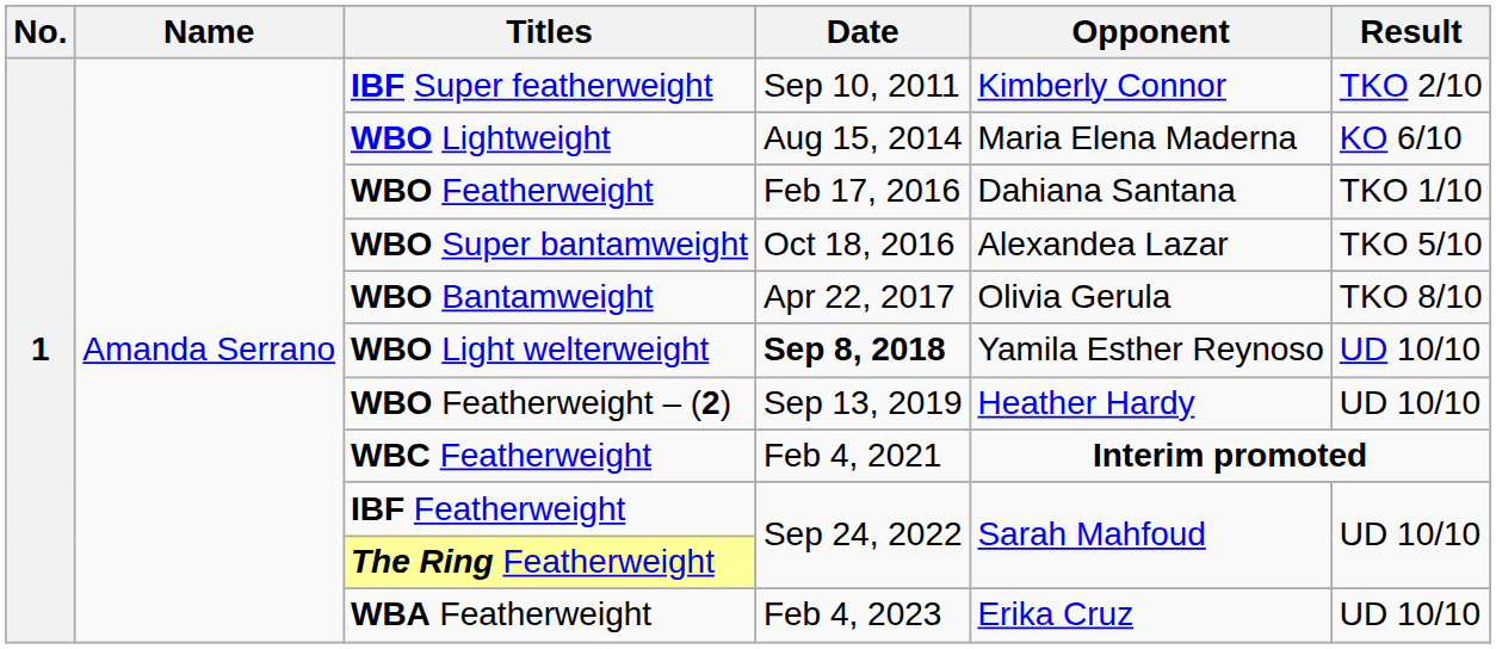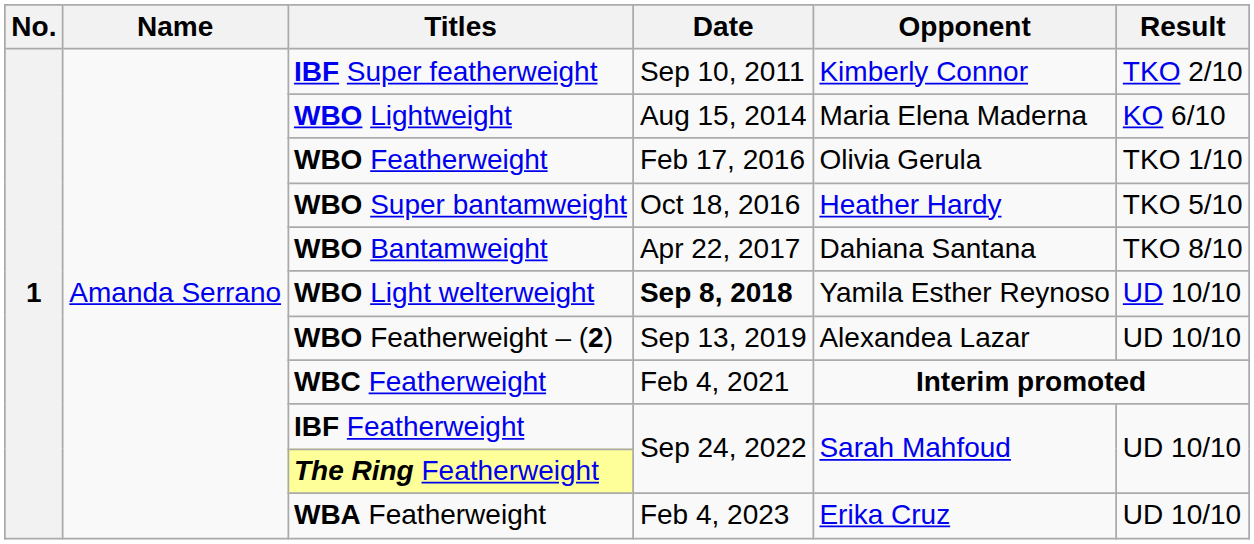WBO Featherweight | Opponent: Dahiana Santana -> Olivia Gerula
WBO Super bantamweight | Opponent: Alexandea Lazar -> Heather Hardy
WBO Bantamweight | Opponent: Olivia Gerula -> Dahiana Santana
WBO Featherweight – (2) | Opponent: Heather Hardy -> Alexandea Lazar
